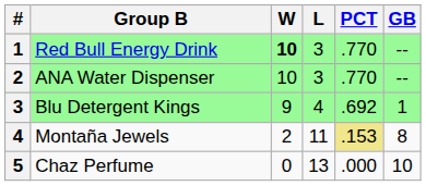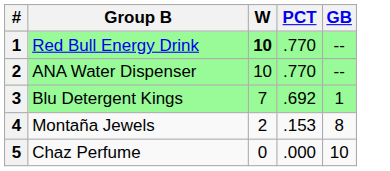- column: L | 3 | 3 | 4 | 11 | 13
Blu Detergent Kings | W: 9 -> 7
Montaña Jewels | PCT: khaki background -> no background
